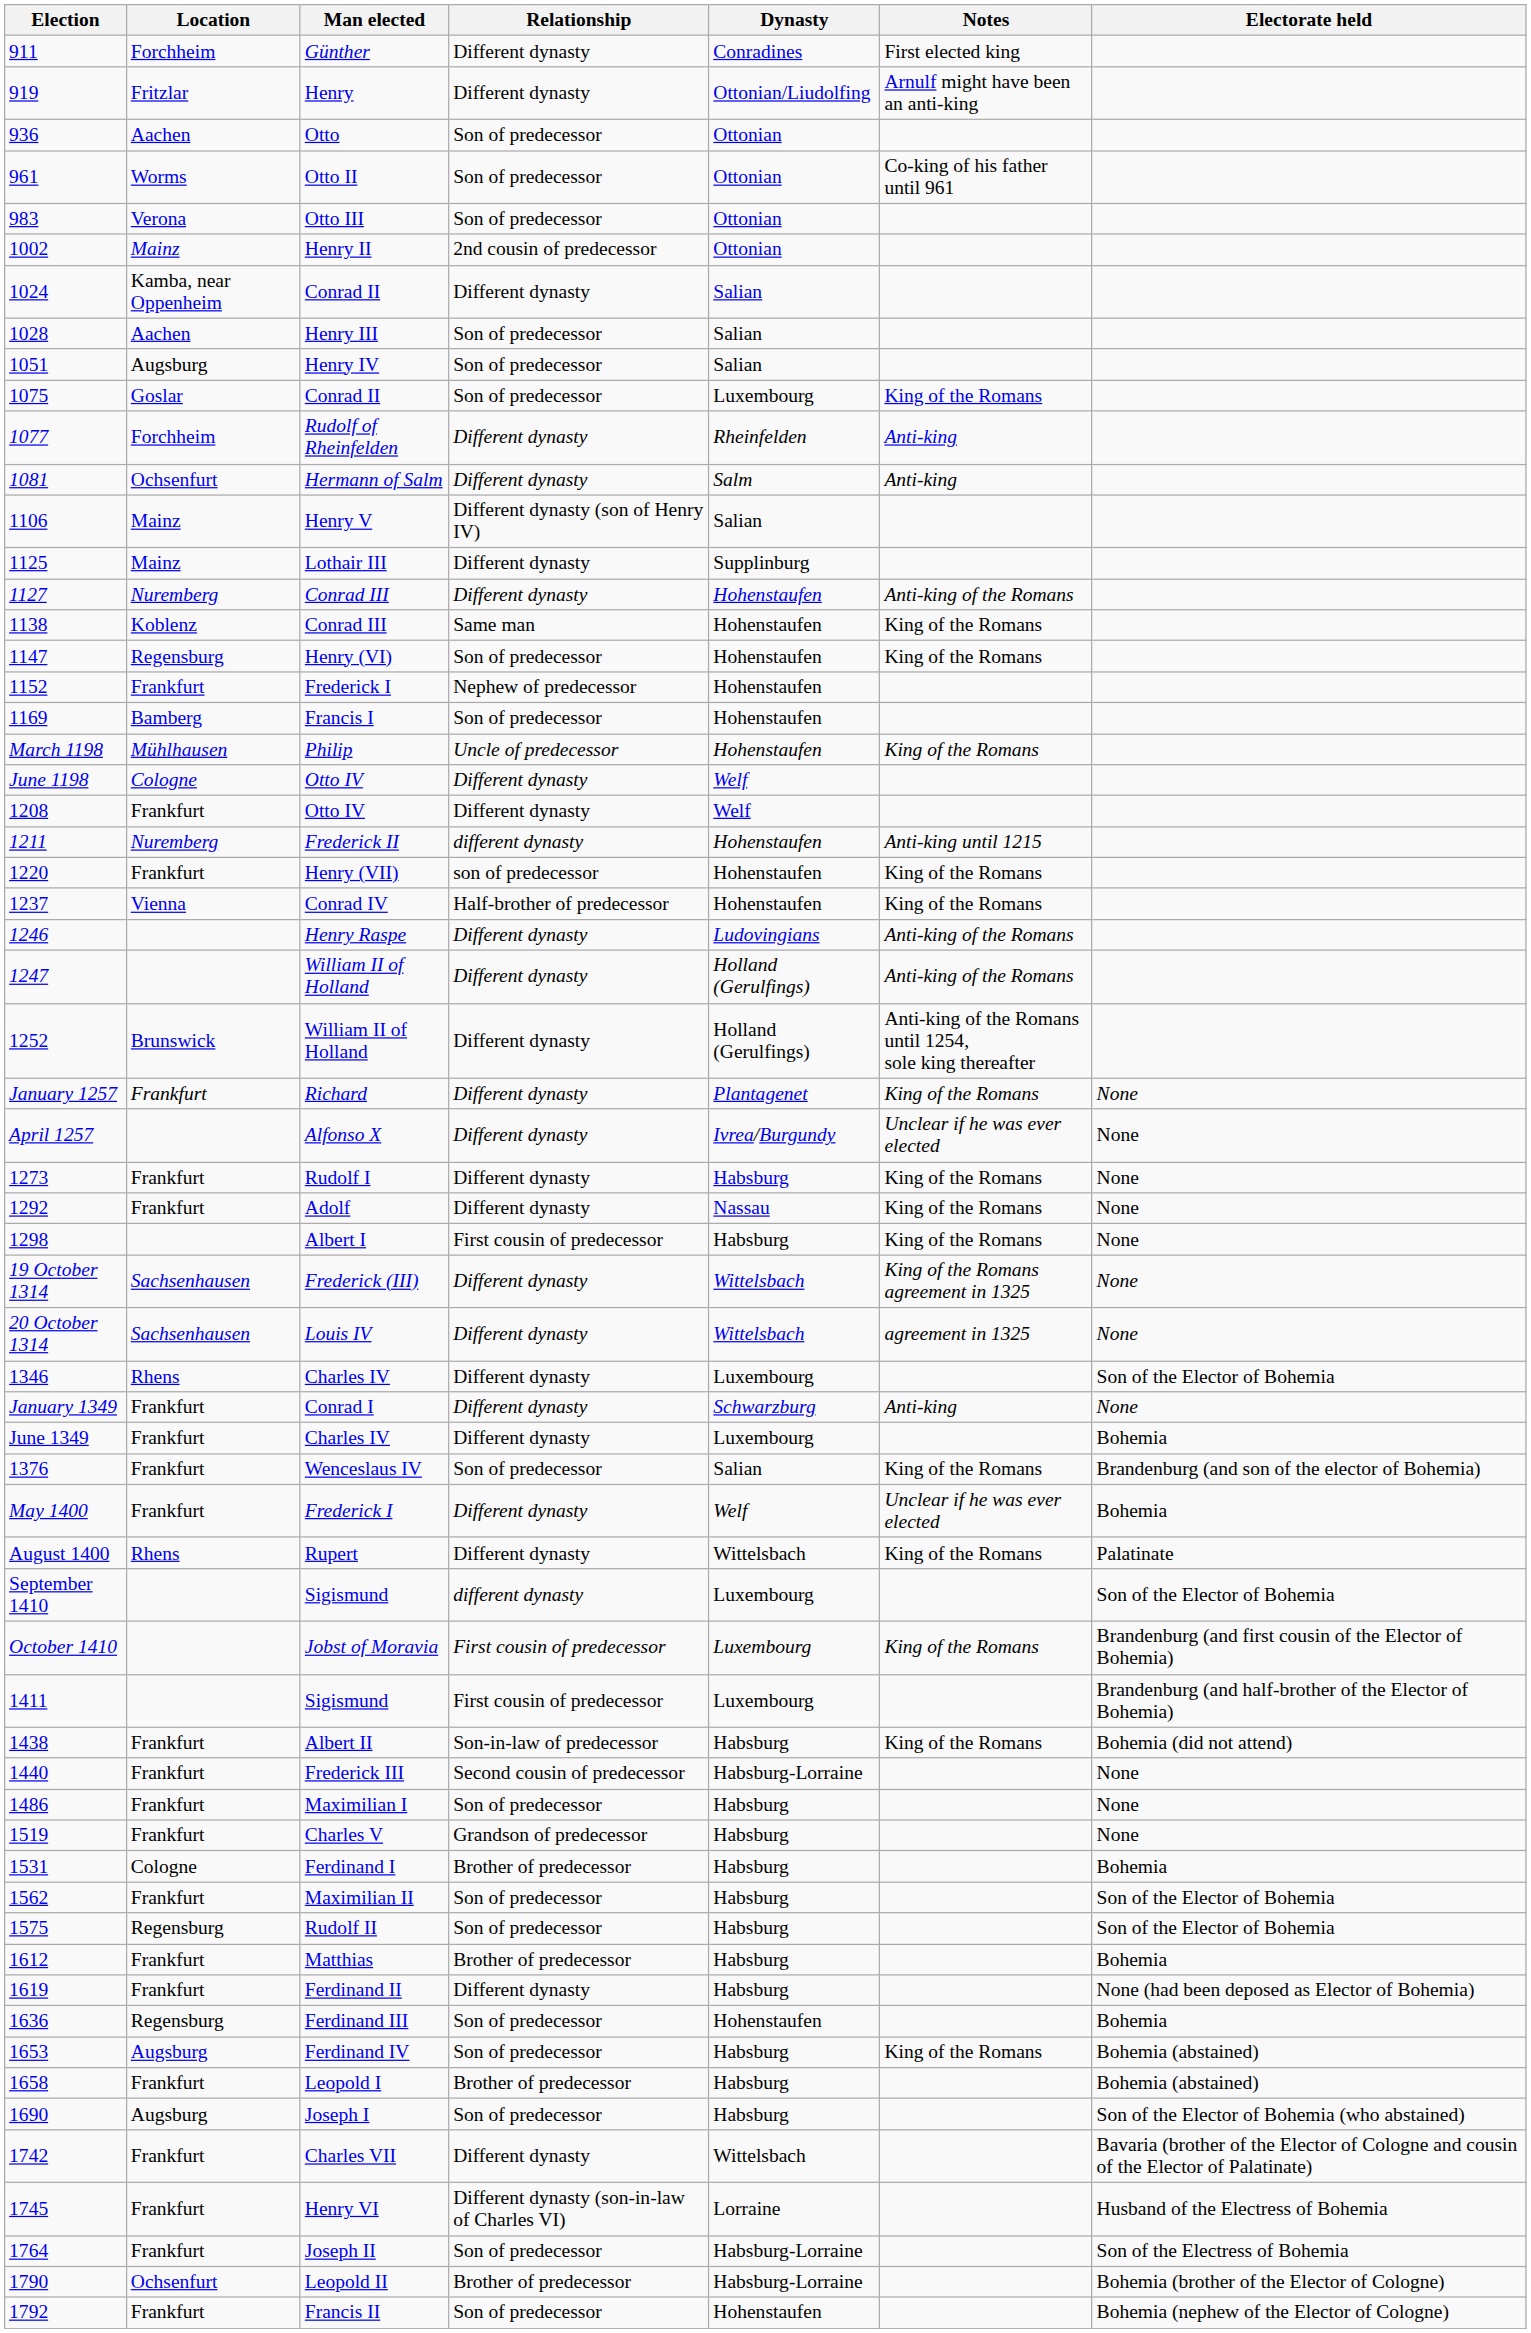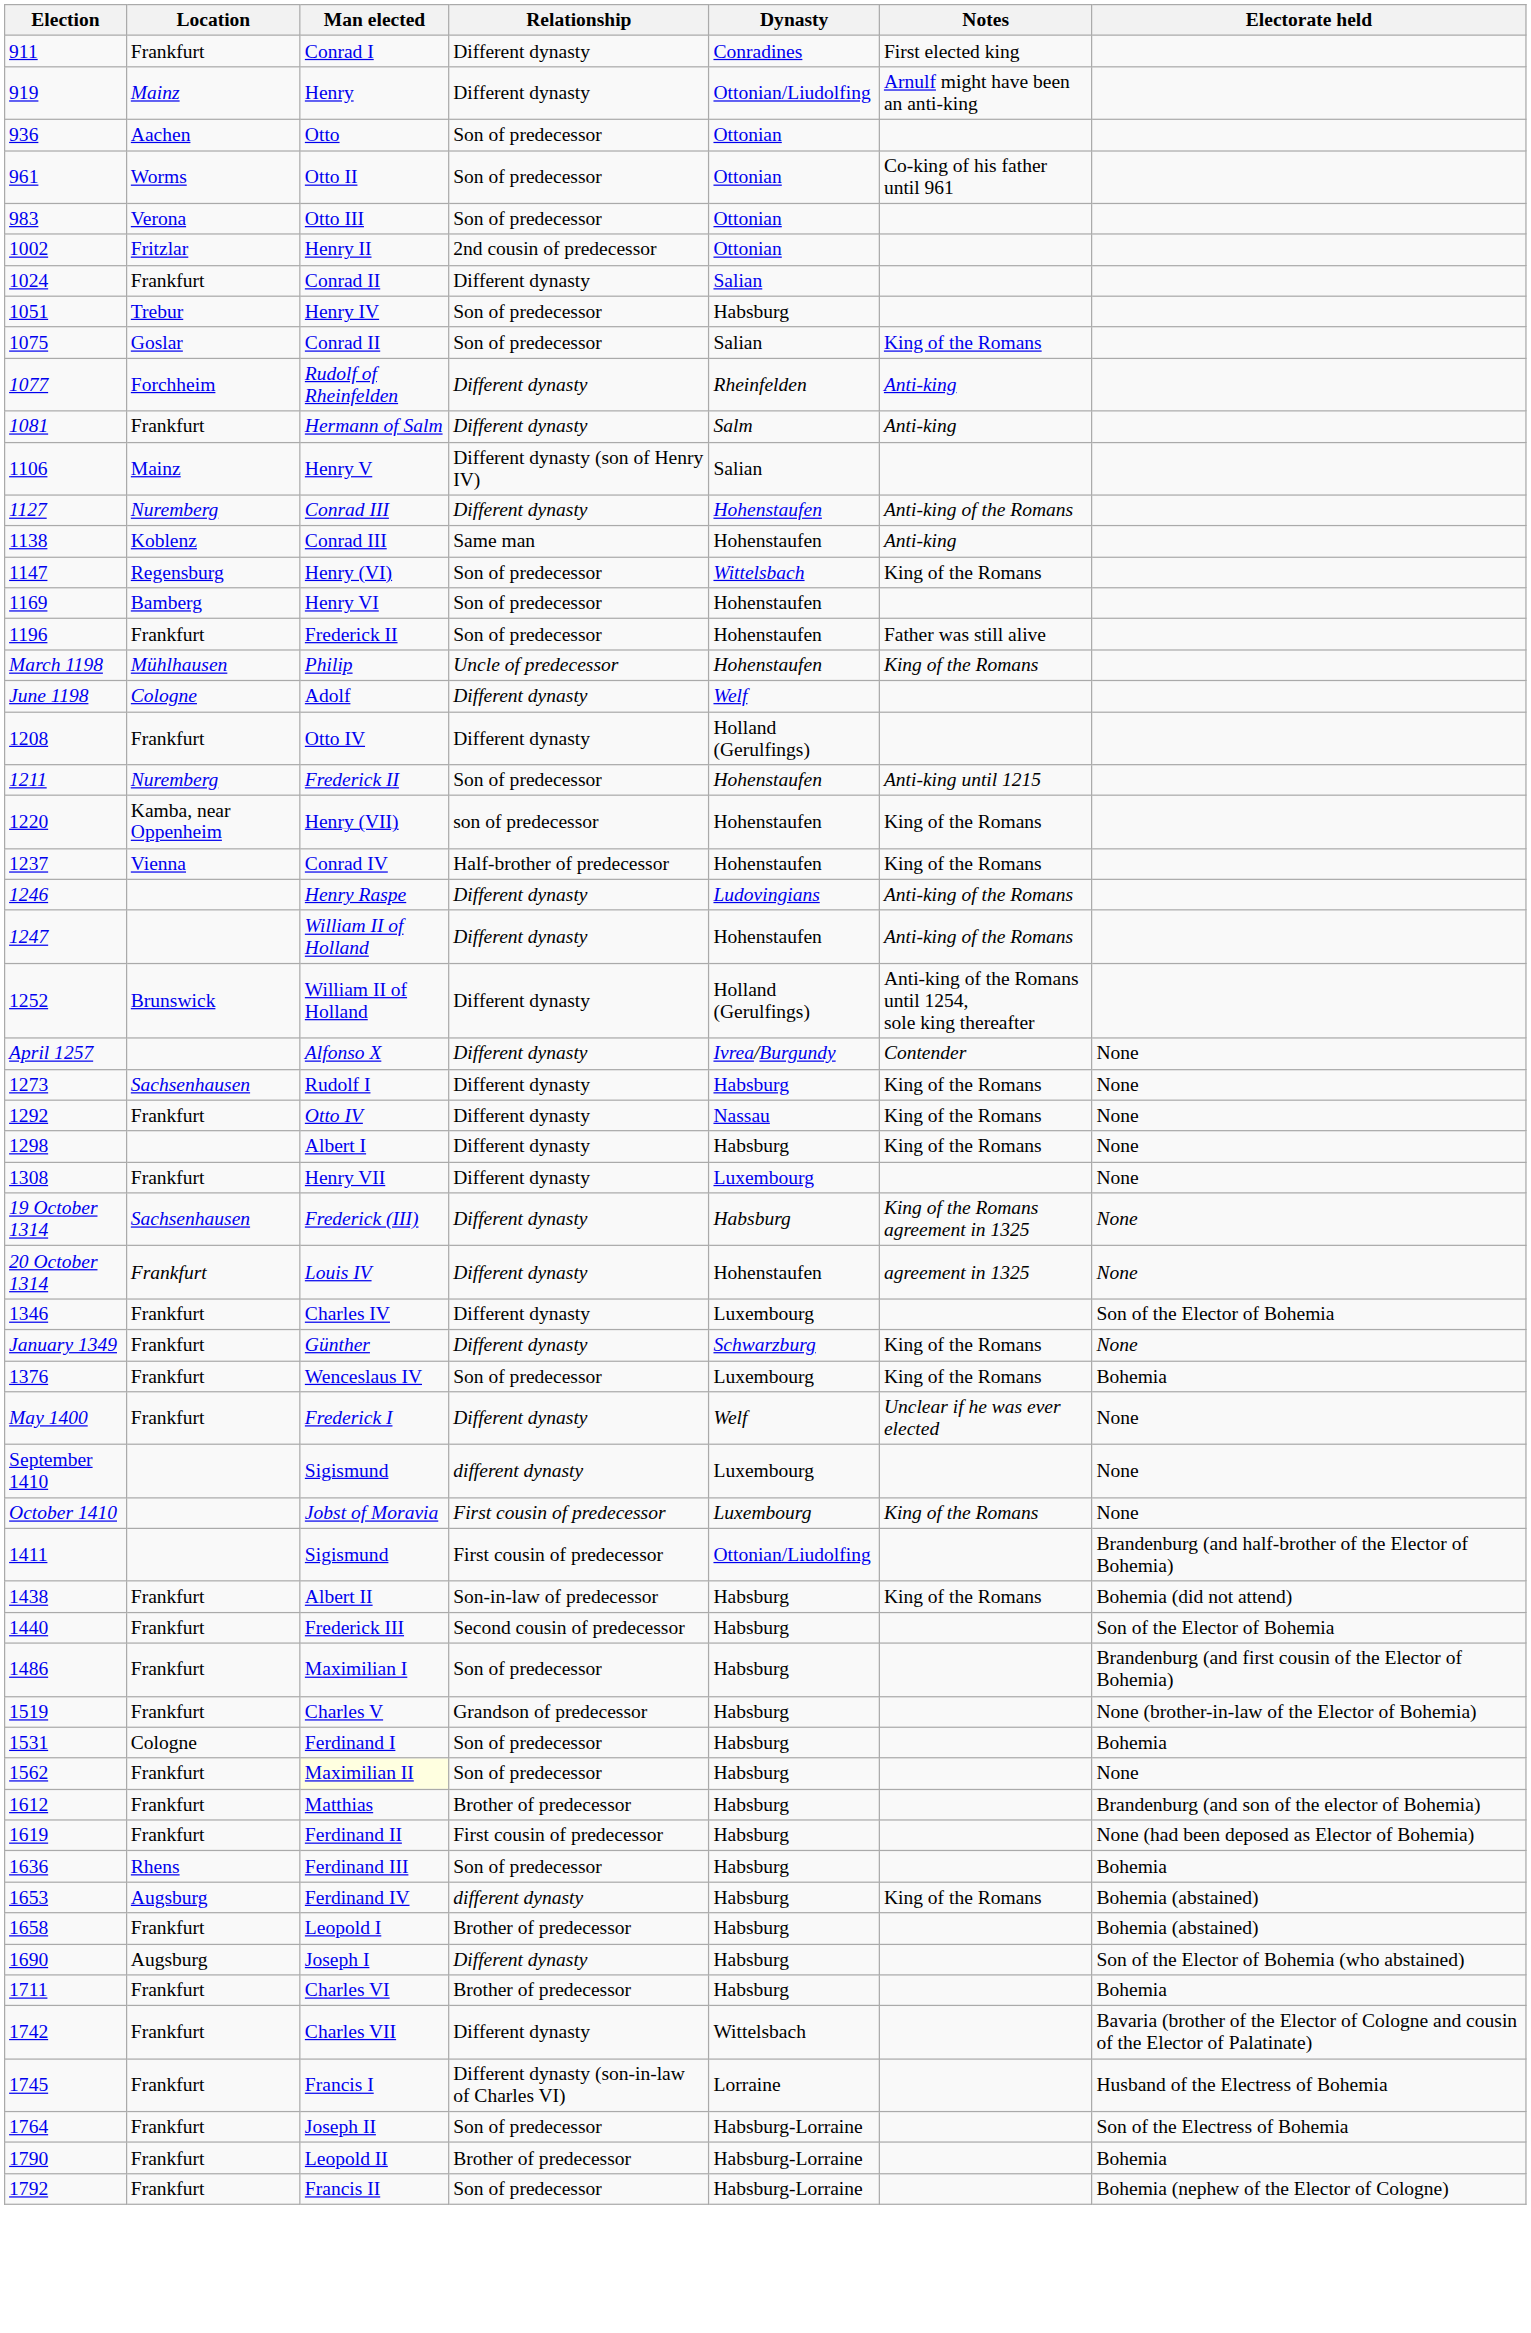911 | Location: Forchheim -> Frankfurt
911 | Man elected: Günther -> Conrad I
919 | Location: Fritzlar -> Mainz
1002 | Location: Mainz -> Fritzlar
1024 | Location: Kamba, near Oppenheim -> Frankfurt
- row: 1028 | Aachen | Henry III | Son of predecessor | Salian
1051 | Location: Augsburg -> Trebur
1051 | Dynasty: Salian -> Habsburg
1075 | Dynasty: Luxembourg -> Salian
1081 | Location: Ochsenfurt -> Frankfurt
- row: 1125 | Mainz | Lothair III | Different dynasty | Supplinburg
1138 | Notes: King of the Romans -> Anti-king
1147 | Dynasty: Hohenstaufen -> Wittelsbach
- row: 1152 | Frankfurt | Frederick I | Nephew of predecessor | Hohenstaufen
1169 | Man elected: Francis I -> Henry VI
+ row: 1196 | Frankfurt | Frederick II | Son of predecessor | Hohenstaufen | Father was still alive
June 1198 | Man elected: Otto IV -> Adolf
1208 | Dynasty: Welf -> Holland (Gerulfings)
1211 | Relationship: different dynasty -> Son of predecessor
1220 | Location: Frankfurt -> Kamba, near Oppenheim
1247 | Dynasty: Holland (Gerulfings) -> Hohenstaufen
- row: January 1257 | Frankfurt | Richard | Different dynasty | Plantagenet | King of the Romans | None
April 1257 | Notes: Unclear if he was ever elected -> Contender
1273 | Location: Frankfurt -> Sachsenhausen
1292 | Man elected: Adolf -> Otto IV
1298 | Relationship: First cousin of predecessor -> Different dynasty
+ row: 1308 | Frankfurt | Henry VII | Different dynasty | Luxembourg | None
19 October 1314 | Dynasty: Wittelsbach -> Habsburg
20 October 1314 | Location: Sachsenhausen -> Frankfurt
20 October 1314 | Dynasty: Wittelsbach -> Hohenstaufen
1346 | Location: Rhens -> Frankfurt
January 1349 | Man elected: Conrad I -> Günther
January 1349 | Notes: Anti-king -> King of the Romans
- row: June 1349 | Frankfurt | Charles IV | Different dynasty | Luxembourg | Bohemia
1376 | Dynasty: Salian -> Luxembourg
1376 | Electorate held: Brandenburg (and son of the elector of Bohemia) -> Bohemia
May 1400 | Electorate held: Bohemia -> None
- row: August 1400 | Rhens | Rupert | Different dynasty | Wittelsbach | King of the Romans | Palatinate
September 1410 | Electorate held: Son of the Elector of Bohemia -> None
October 1410 | Electorate held: Brandenburg (and first cousin of the Elector of Bohemia) -> None
1411 | Dynasty: Luxembourg -> Ottonian/Liudolfing
1440 | Dynasty: Habsburg-Lorraine -> Habsburg
1440 | Electorate held: None -> Son of the Elector of Bohemia
1486 | Electorate held: None -> Brandenburg (and first cousin of the Elector of Bohemia)
1519 | Electorate held: None -> None (brother-in-law of the Elector of Bohemia)
1531 | Relationship: Brother of predecessor -> Son of predecessor
1562 | Man elected: no background -> lightyellow background
1562 | Electorate held: Son of the Elector of Bohemia -> None
- row: 1575 | Regensburg | Rudolf II | Son of predecessor | Habsburg | Son of the Elector of Bohemia
1612 | Electorate held: Bohemia -> Brandenburg (and son of the elector of Bohemia)
1619 | Relationship: Different dynasty -> First cousin of predecessor
1636 | Location: Regensburg -> Rhens
1636 | Dynasty: Hohenstaufen -> Habsburg
1653 | Relationship: Son of predecessor -> different dynasty
1690 | Relationship: Son of predecessor -> Different dynasty
+ row: 1711 | Frankfurt | Charles VI | Brother of predecessor | Habsburg | Bohemia
1745 | Man elected: Henry VI -> Francis I
1790 | Location: Ochsenfurt -> Frankfurt
1790 | Electorate held: Bohemia (brother of the Elector of Cologne) -> Bohemia
1792 | Dynasty: Hohenstaufen -> Habsburg-Lorraine
